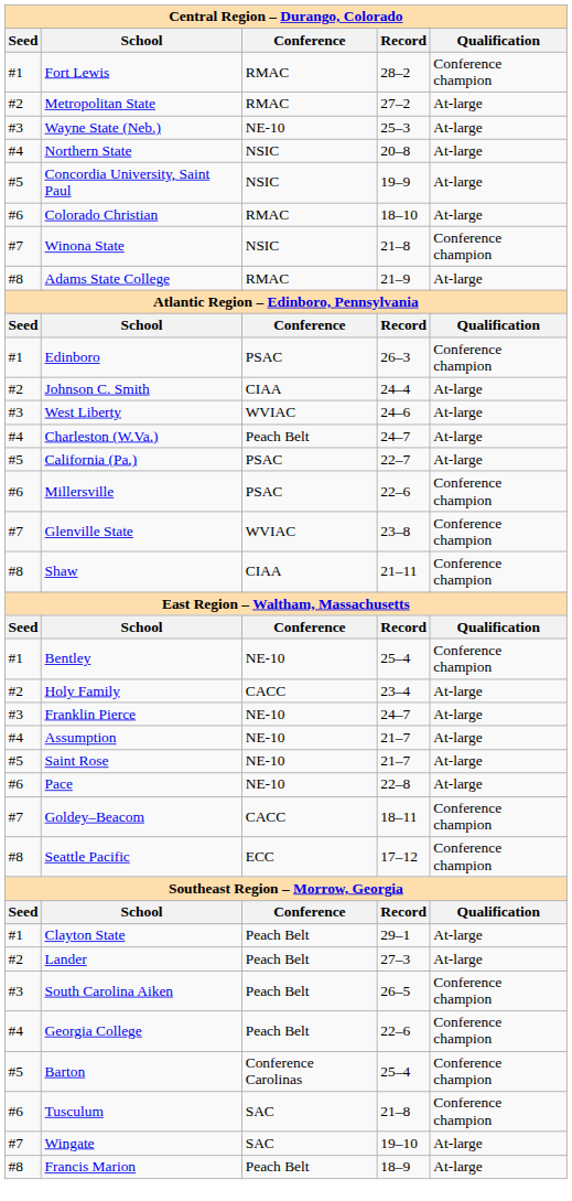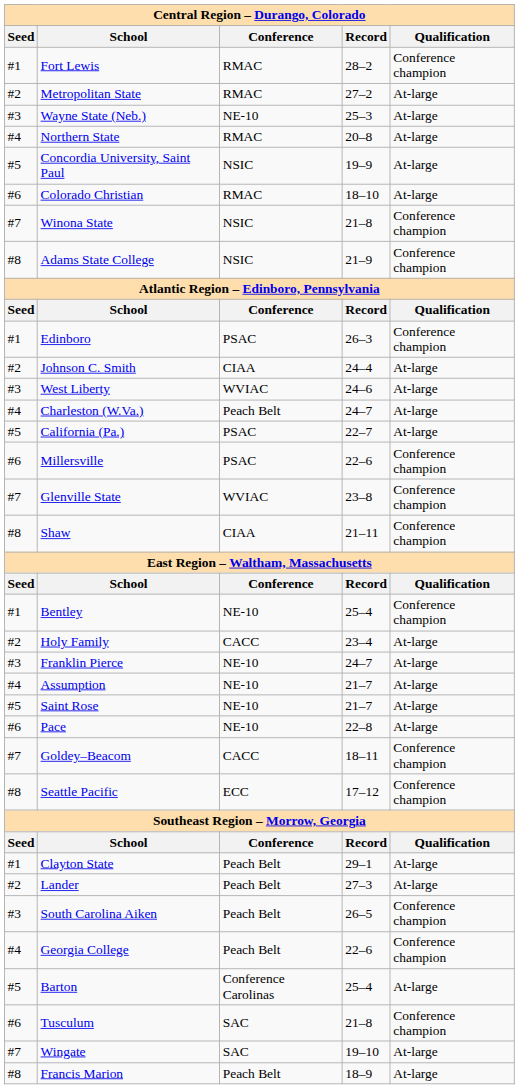Northern State | Conference: NSIC -> RMAC
Adams State College | Conference: RMAC -> NSIC
Adams State College | Qualification: At-large -> Conference champion
Barton | Qualification: Conference champion -> At-large
